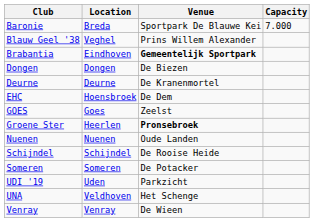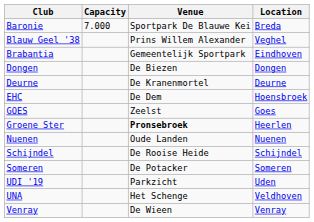columns swapped: Location <-> Capacity
Brabantia | Venue: bold -> normal
